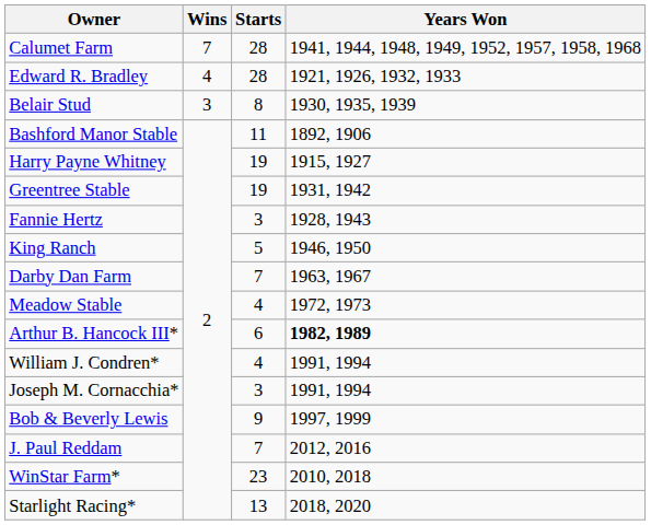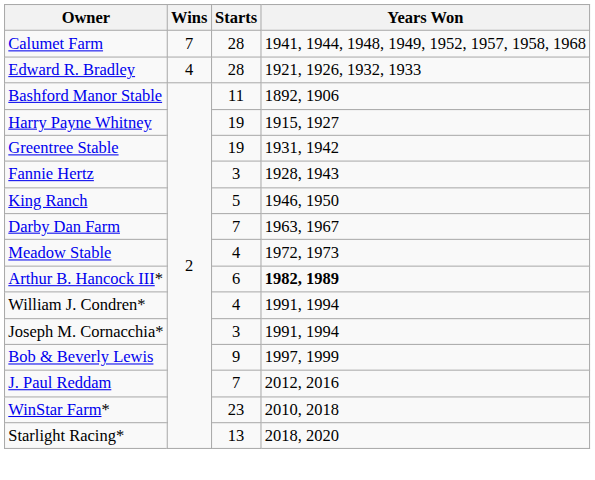- row: Belair Stud | 3 | 8 | 1930, 1935, 1939
